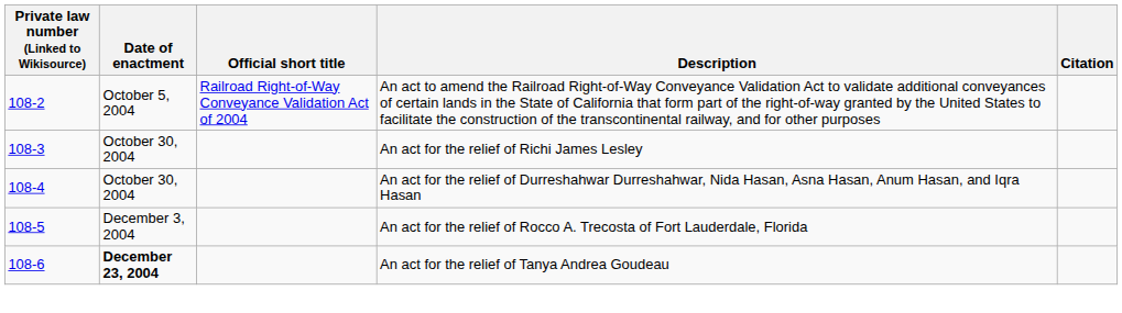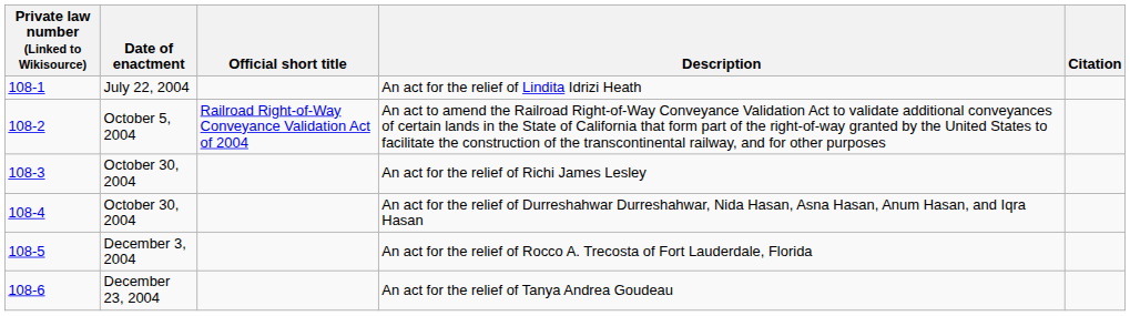+ row: 108-1 | July 22, 2004 | An act for the relief of Lindita Idrizi Heath
An act for the relief of Tanya Andrea Goudeau | Date of enactment: bold -> normal
